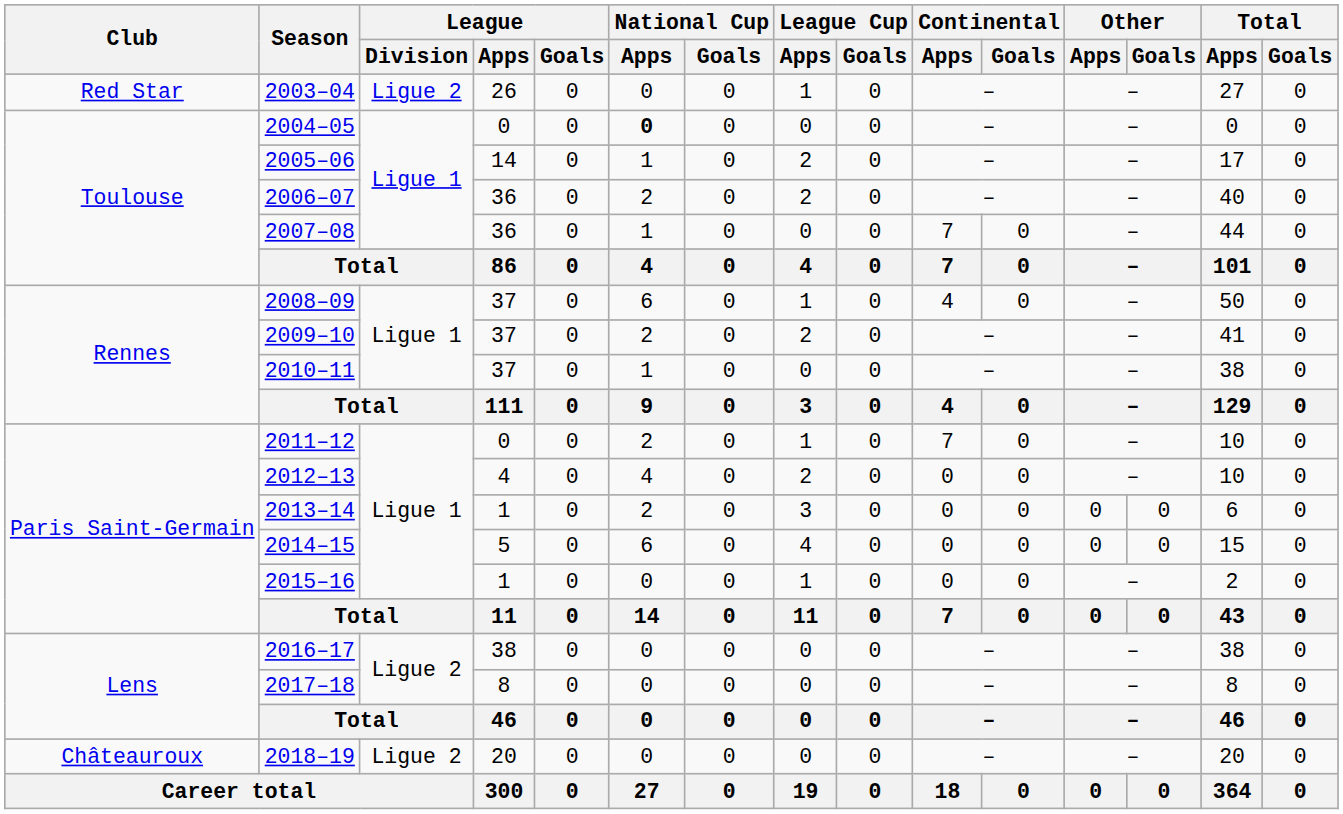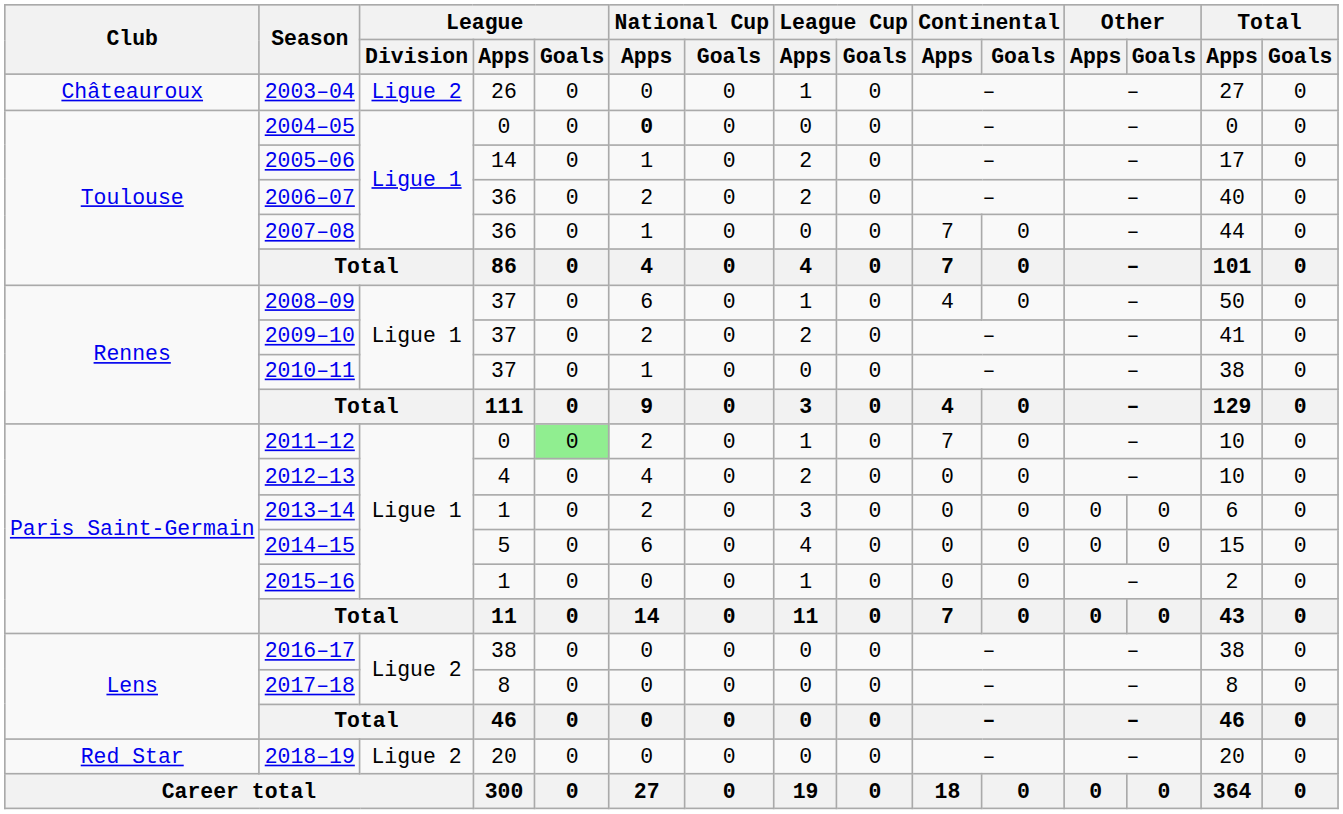2003–04 | Club: Red Star -> Châteauroux
2011–12 | League / Goals: no background -> lightgreen background
2018–19 | Club: Châteauroux -> Red Star
